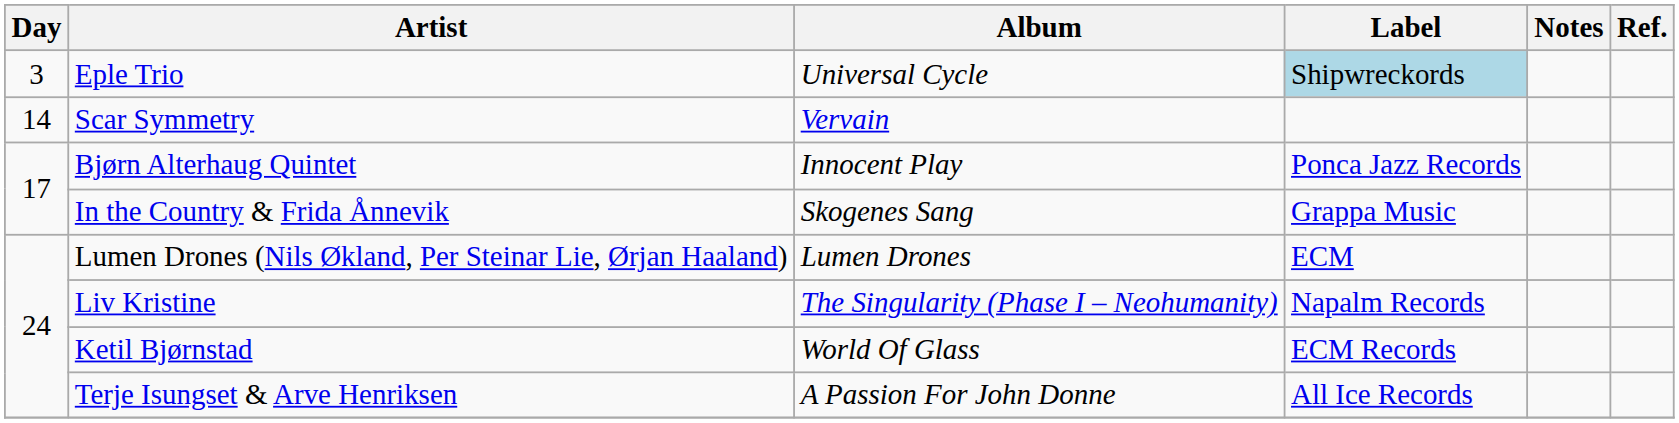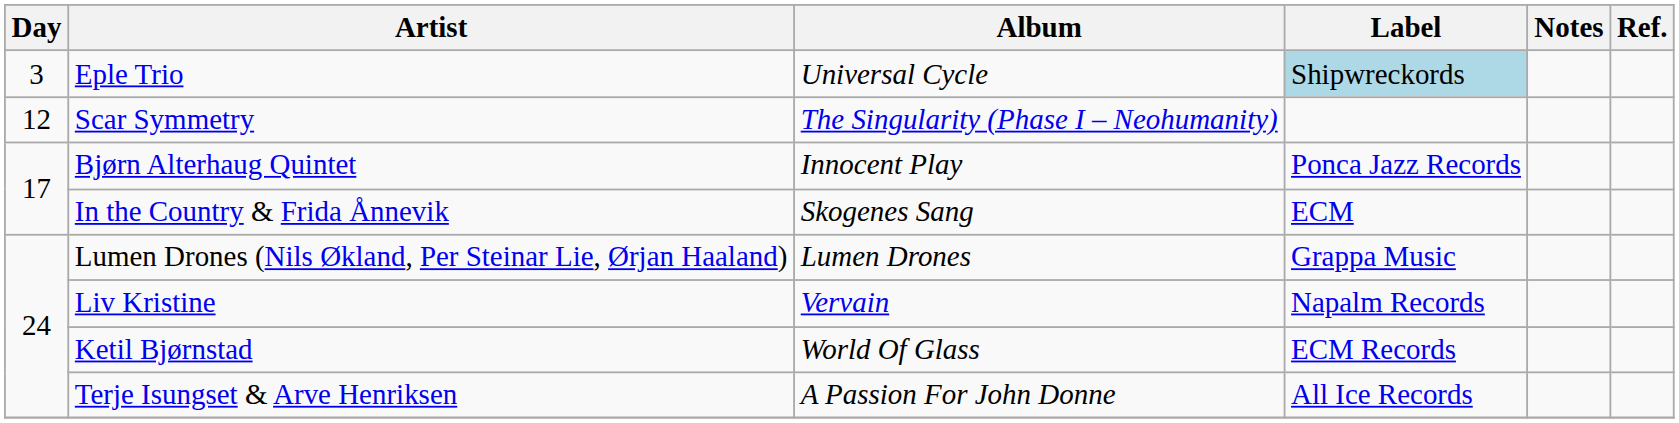Scar Symmetry | Day: 14 -> 12
Scar Symmetry | Album: Vervain -> The Singularity (Phase I – Neohumanity)
In the Country & Frida Ånnevik | Label: Grappa Music -> ECM
Lumen Drones (Nils Økland, Per Steinar Lie, Ørjan Haaland) | Label: ECM -> Grappa Music
Liv Kristine | Album: The Singularity (Phase I – Neohumanity) -> Vervain
